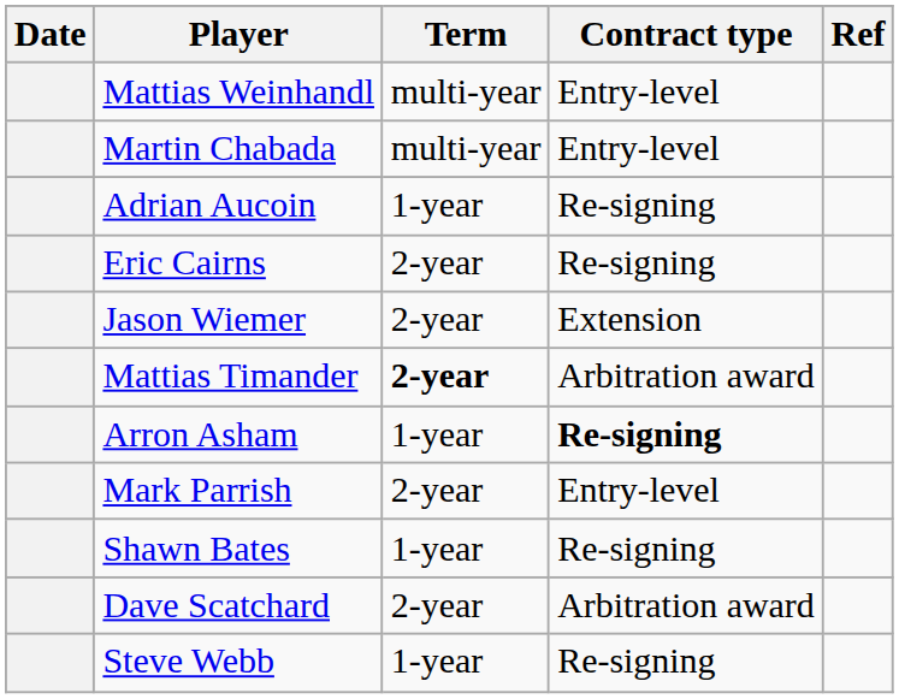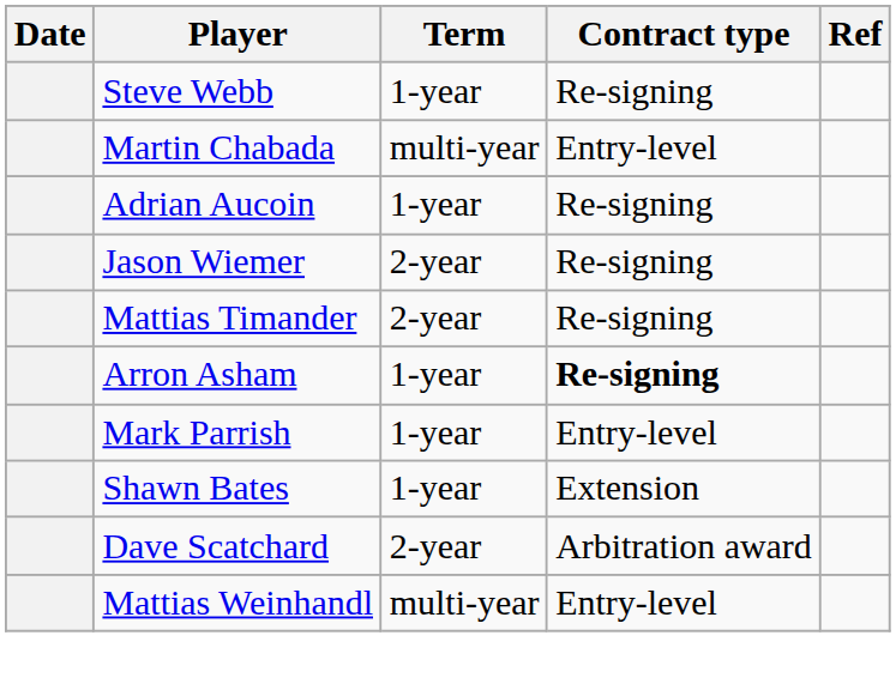rows swapped: Mattias Weinhandl <-> Steve Webb
- row: Eric Cairns | 2-year | Re-signing
Jason Wiemer | Contract type: Extension -> Re-signing
Mattias Timander | Term: bold -> normal
Mattias Timander | Contract type: Arbitration award -> Re-signing
Mark Parrish | Term: 2-year -> 1-year
Shawn Bates | Contract type: Re-signing -> Extension
